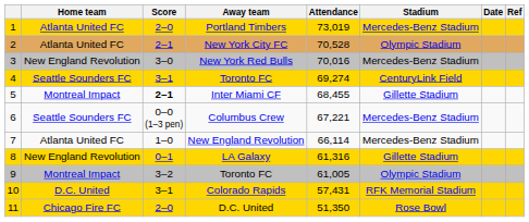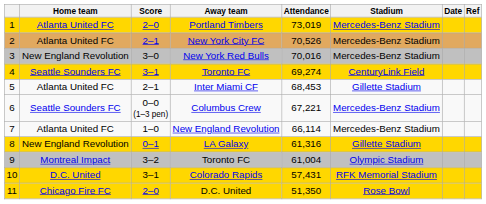New York City FC | Attendance: 70,528 -> 70,526
New York City FC | Stadium: Olympic Stadium -> Mercedes-Benz Stadium
Inter Miami CF | Home team: Montreal Impact -> Atlanta United FC
Inter Miami CF | Score: bold -> normal
Inter Miami CF | Attendance: 68,455 -> 68,453
9 / Toronto FC | Attendance: 61,005 -> 61,004
